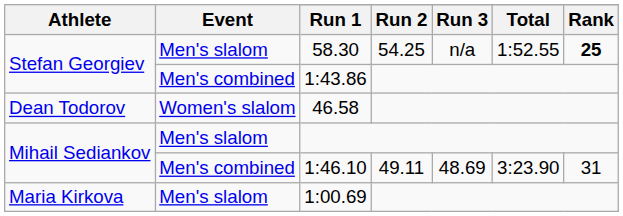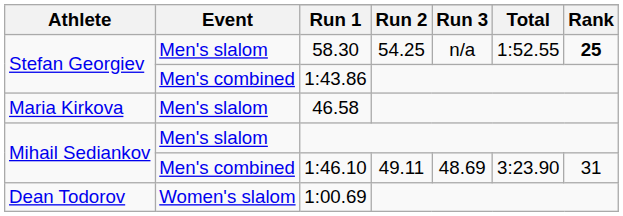46.58 | Athlete: Dean Todorov -> Maria Kirkova
46.58 | Event: Women's slalom -> Men's slalom
1:00.69 | Athlete: Maria Kirkova -> Dean Todorov
1:00.69 | Event: Men's slalom -> Women's slalom
